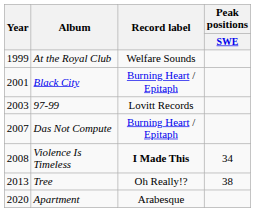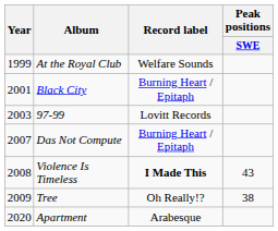Violence Is Timeless | Peak positions / SWE: 34 -> 43
Tree | Year: 2013 -> 2009
